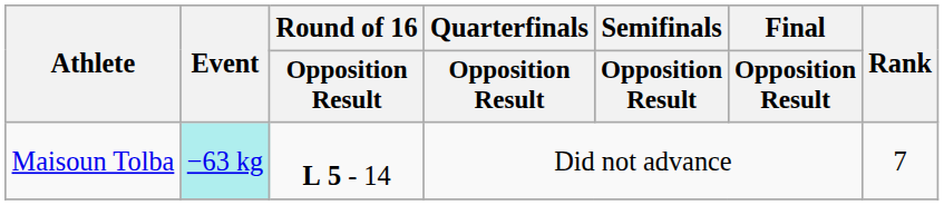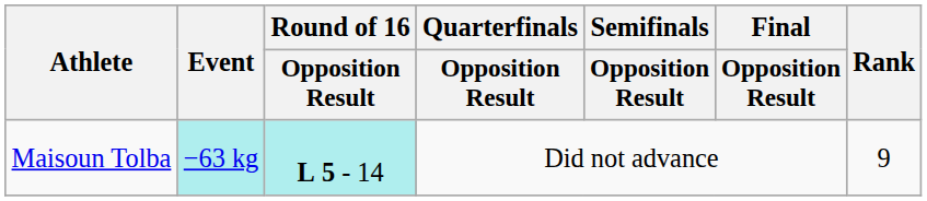Maisoun Tolba | Round of 16 / Opposition Result: no background -> paleturquoise background
Maisoun Tolba | Rank: 7 -> 9
